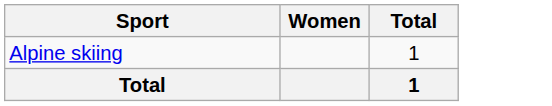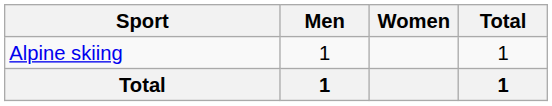+ column: Men | 1 | 1
